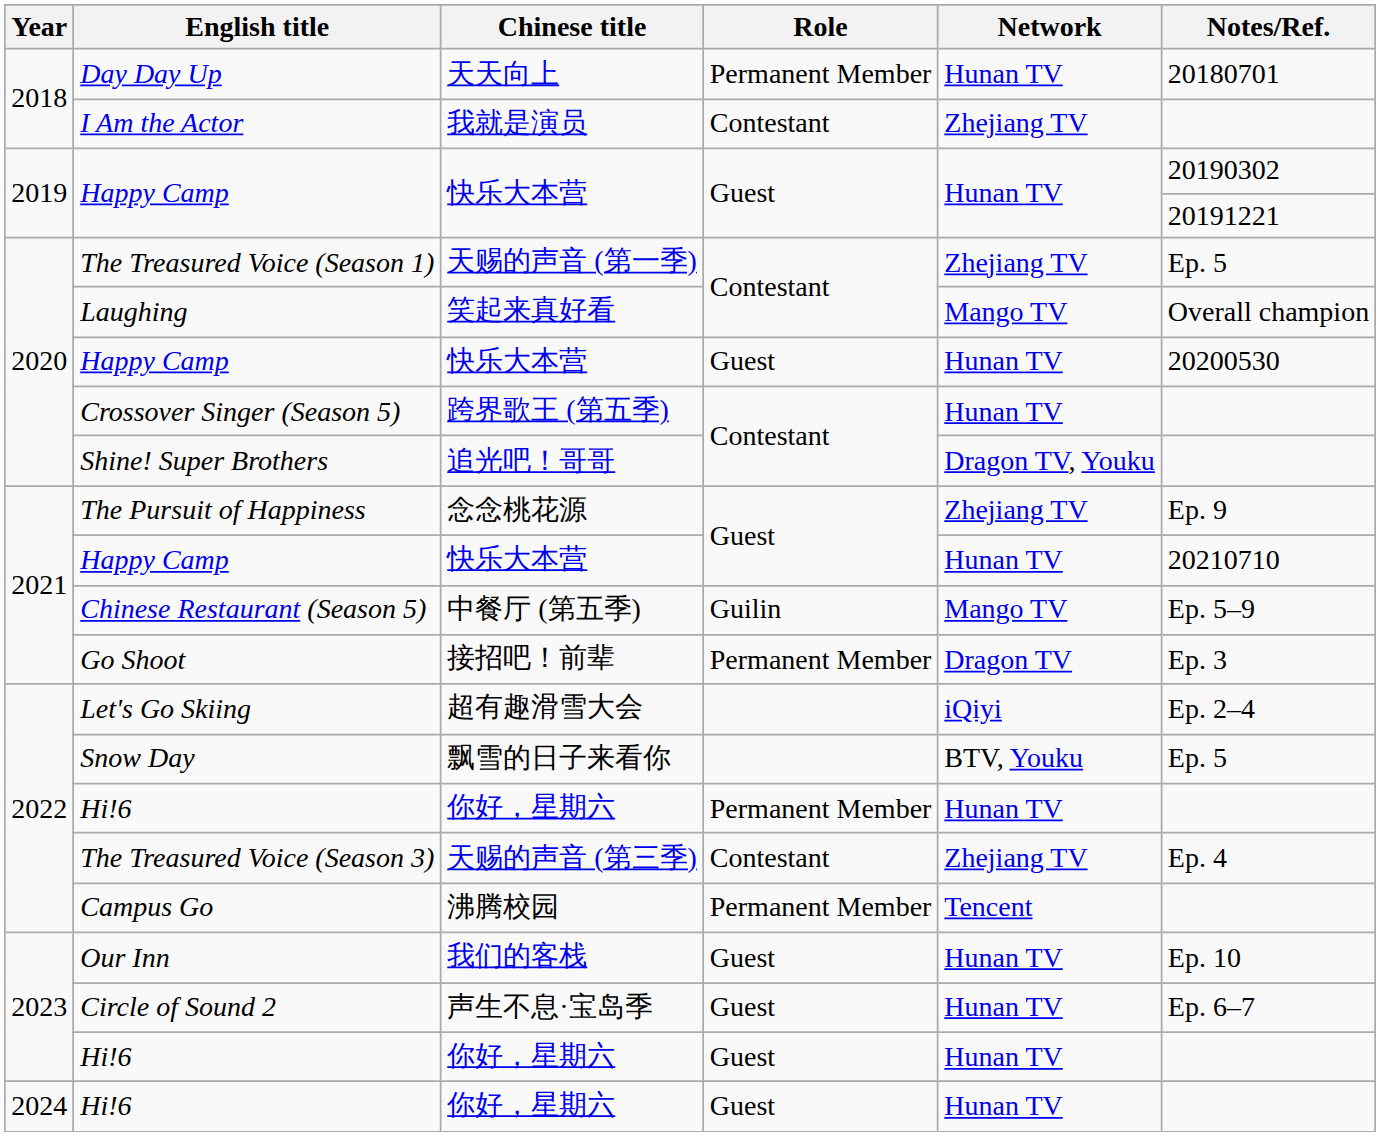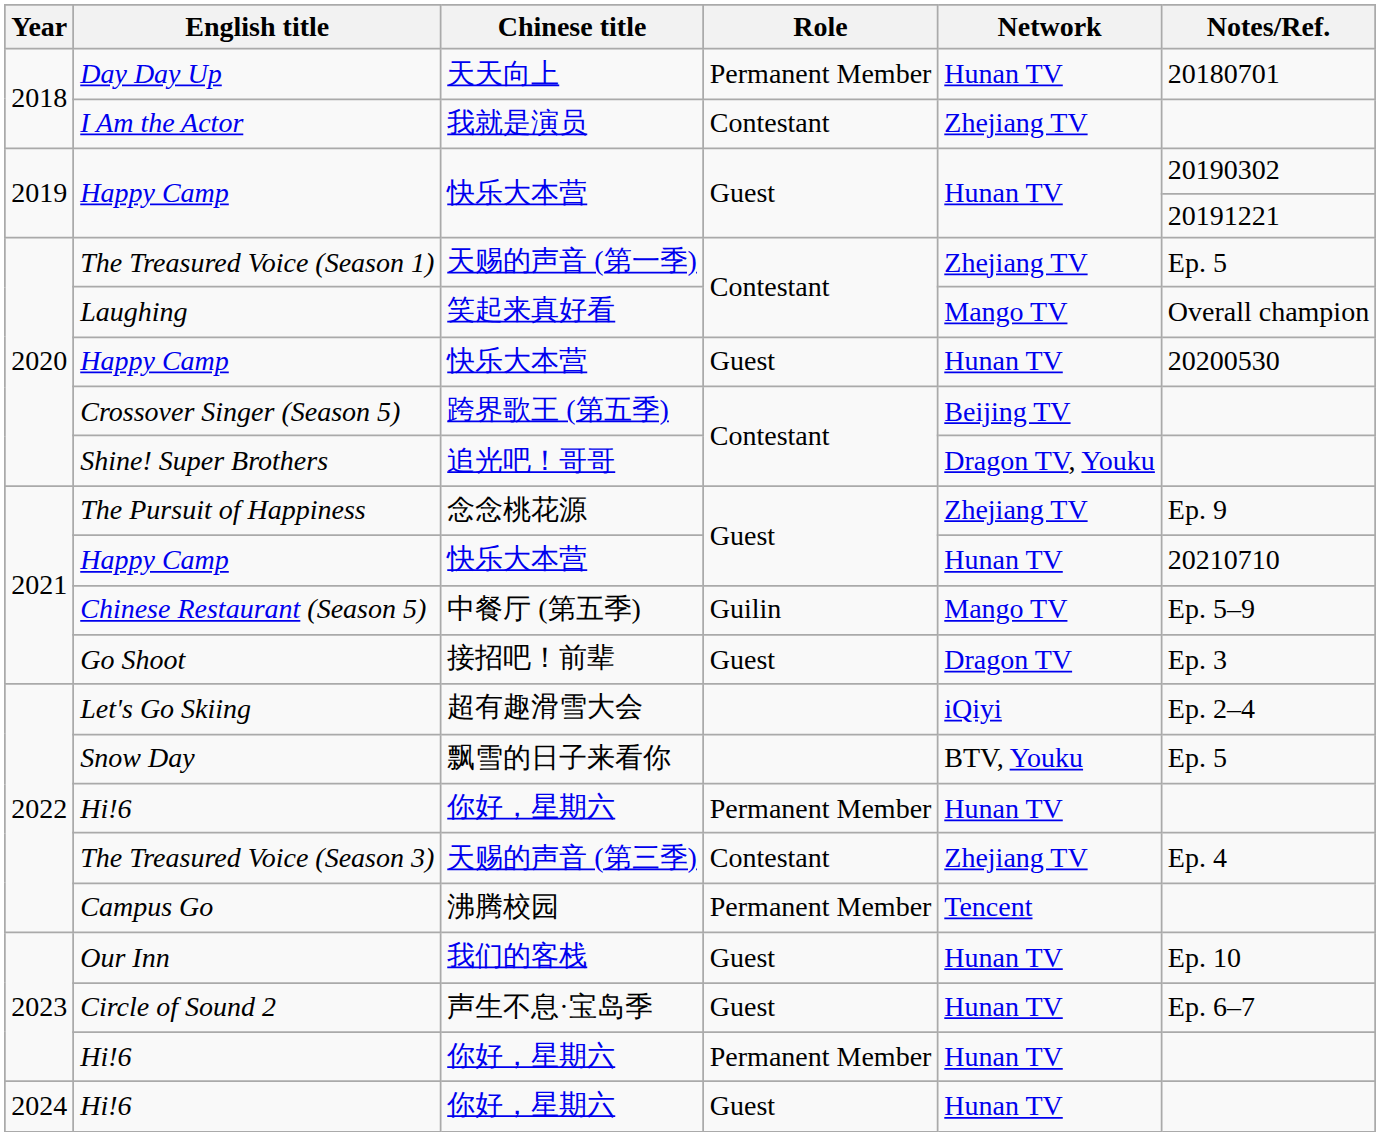Crossover Singer (Season 5) | Network: Hunan TV -> Beijing TV
Go Shoot | Role: Permanent Member -> Guest
2023 / Hi!6 | Role: Guest -> Permanent Member
